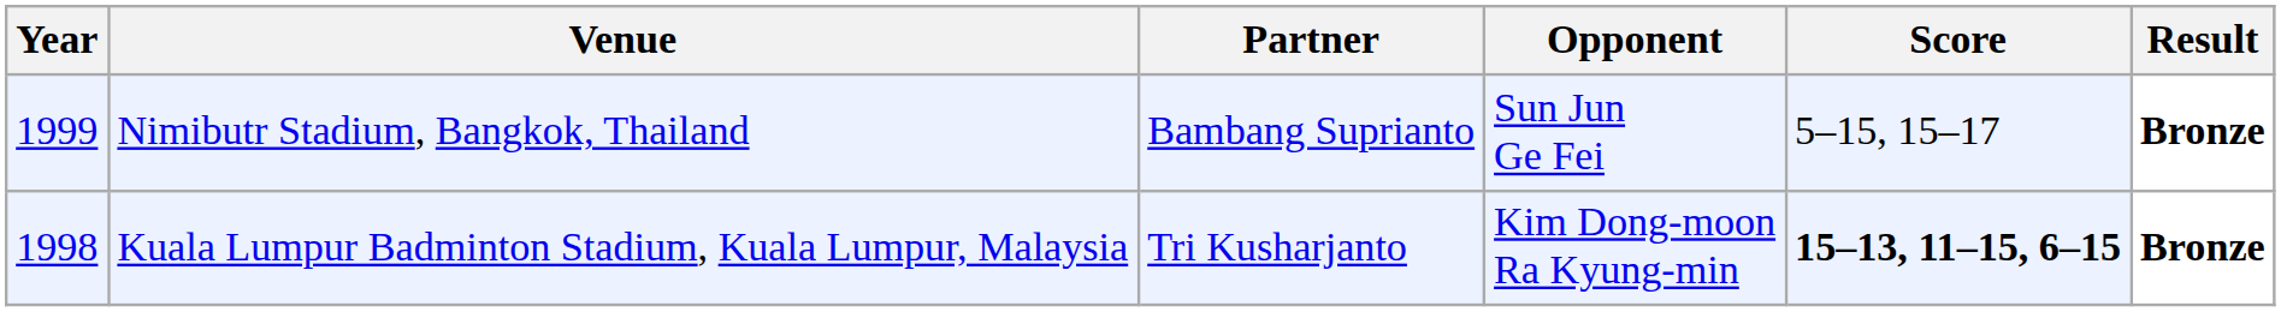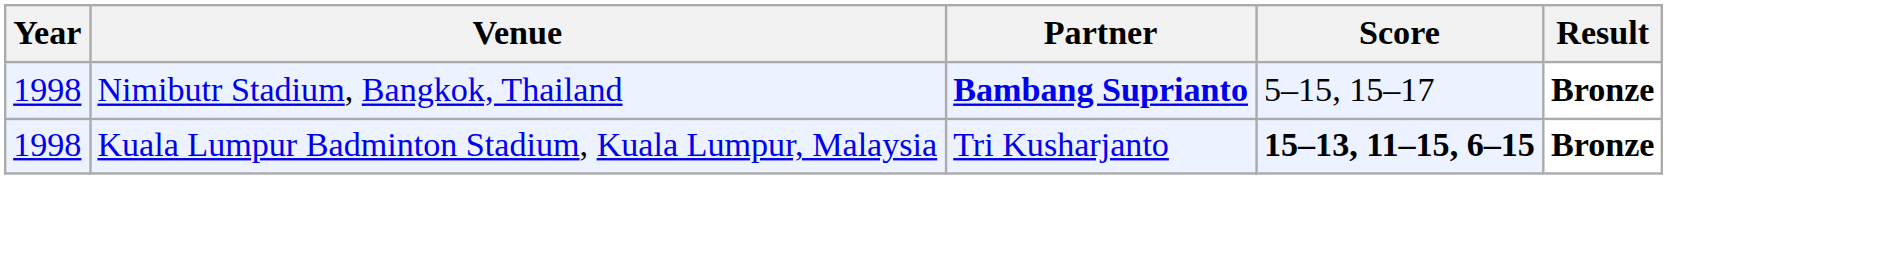- column: Opponent | Sun Jun Ge Fei | Kim Dong-moon Ra Kyung-min
Nimibutr Stadium, Bangkok, Thailand | Year: 1999 -> 1998
Nimibutr Stadium, Bangkok, Thailand | Partner: normal -> bold
